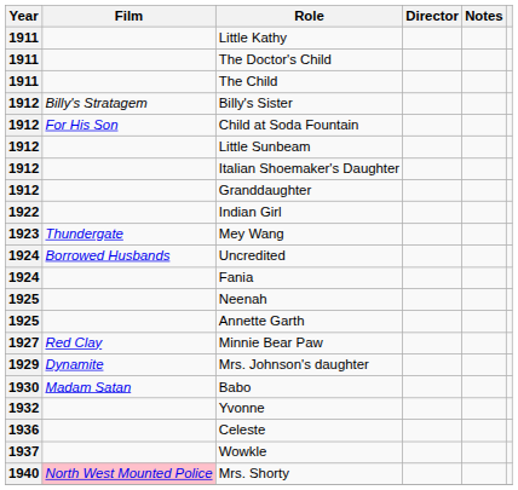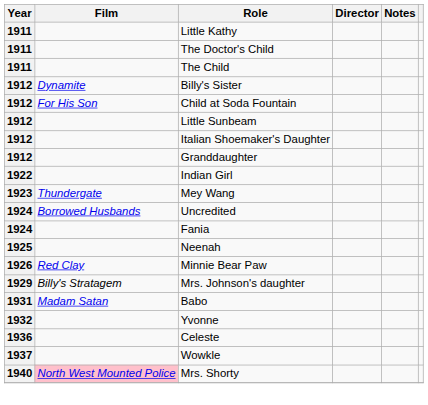Billy's Sister | Film: Billy's Stratagem -> Dynamite
- row: 1925 | Annette Garth
Minnie Bear Paw | Year: 1927 -> 1926
Mrs. Johnson's daughter | Film: Dynamite -> Billy's Stratagem
Babo | Year: 1930 -> 1931
